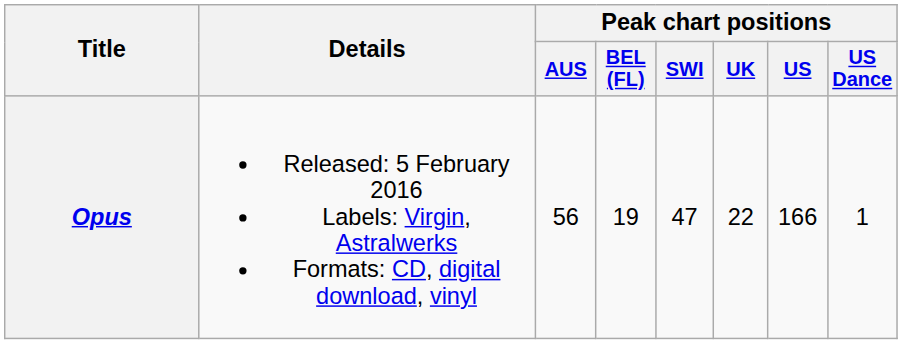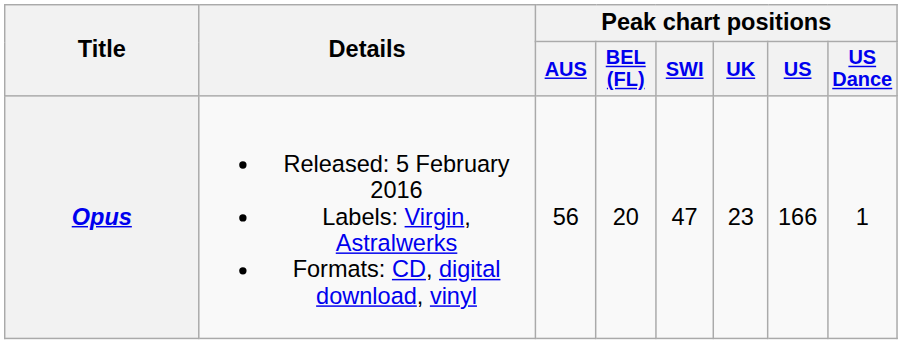Opus | Peak chart positions / BEL (FL): 19 -> 20
Opus | Peak chart positions / UK: 22 -> 23
